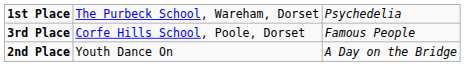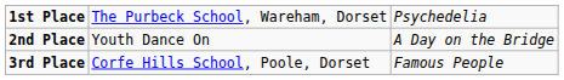rows swapped: 2nd Place <-> 3rd Place
